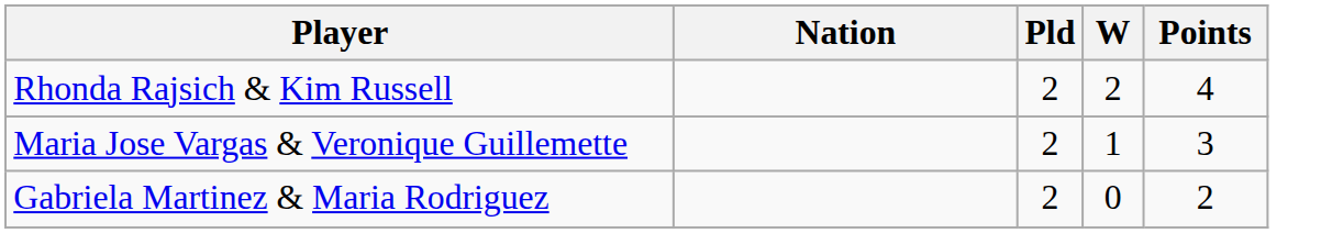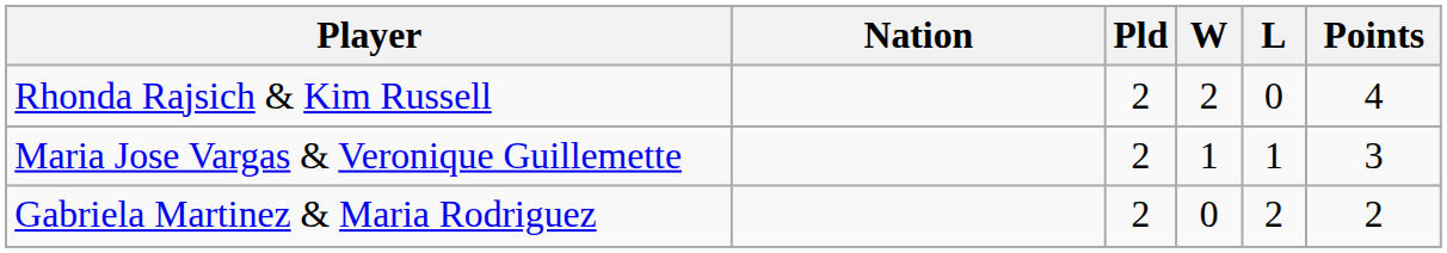+ column: L | 0 | 1 | 2
